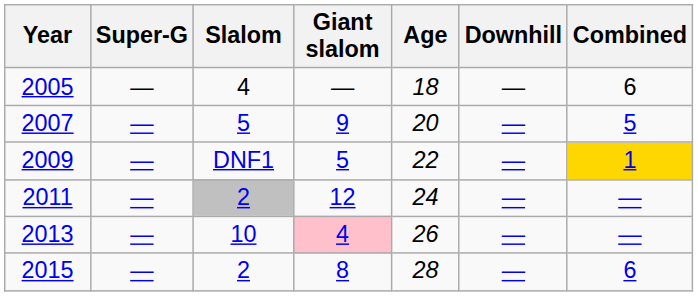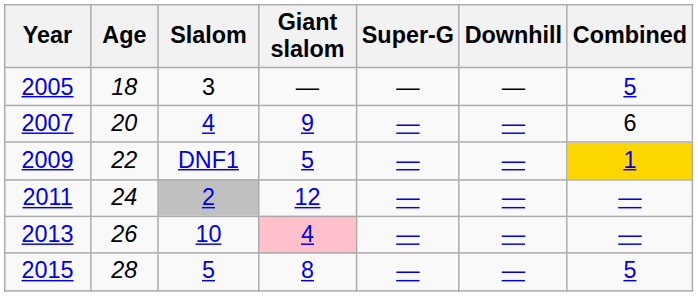columns swapped: Age <-> Super-G
2005 | Slalom: 4 -> 3
2005 | Combined: 6 -> 5
2007 | Slalom: 5 -> 4
2007 | Combined: 5 -> 6
2015 | Slalom: 2 -> 5
2015 | Combined: 6 -> 5
